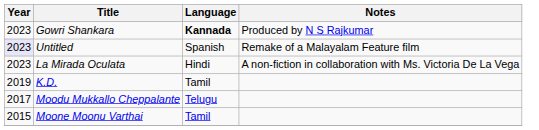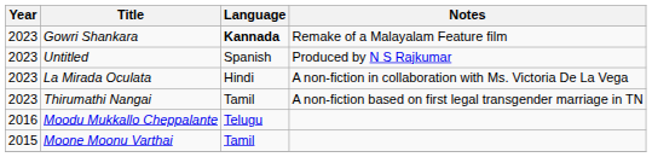Gowri Shankara | Notes: Produced by N S Rajkumar -> Remake of a Malayalam Feature film
Untitled | Year: lavender background -> no background
Untitled | Notes: Remake of a Malayalam Feature film -> Produced by N S Rajkumar
+ row: 2023 | Thirumathi Nangai | Tamil | A non-fiction based on first legal transgender marriage in TN
- row: 2019 | K.D. | Tamil
Moodu Mukkallo Cheppalante | Year: 2017 -> 2016
